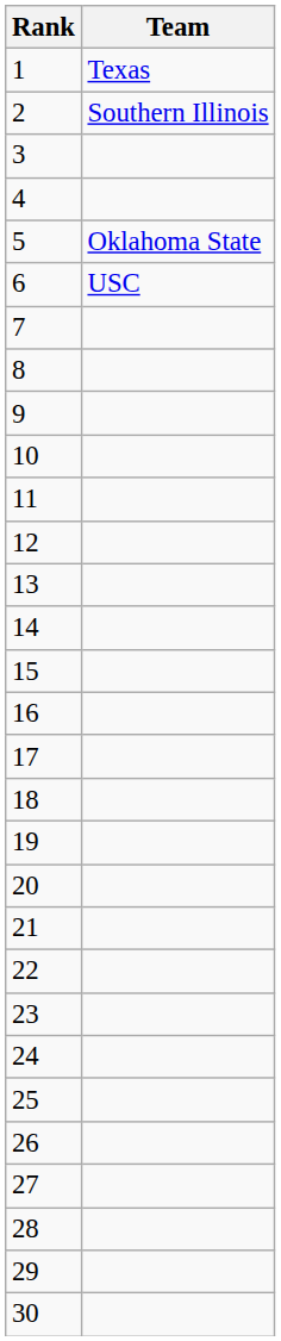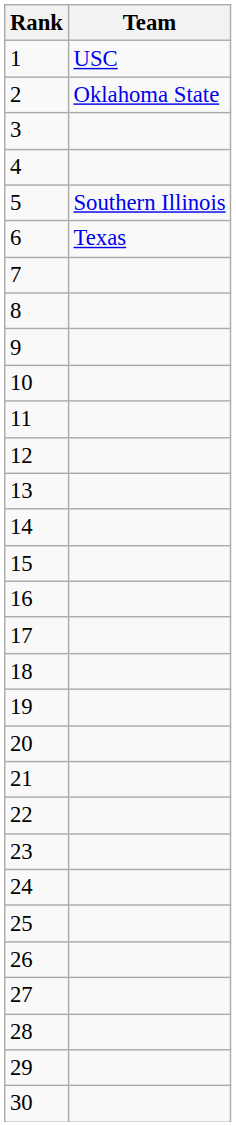1 | Team: Texas -> USC
2 | Team: Southern Illinois -> Oklahoma State
5 | Team: Oklahoma State -> Southern Illinois
6 | Team: USC -> Texas
